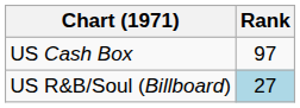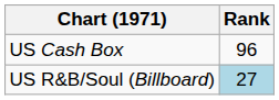US Cash Box | Rank: 97 -> 96
